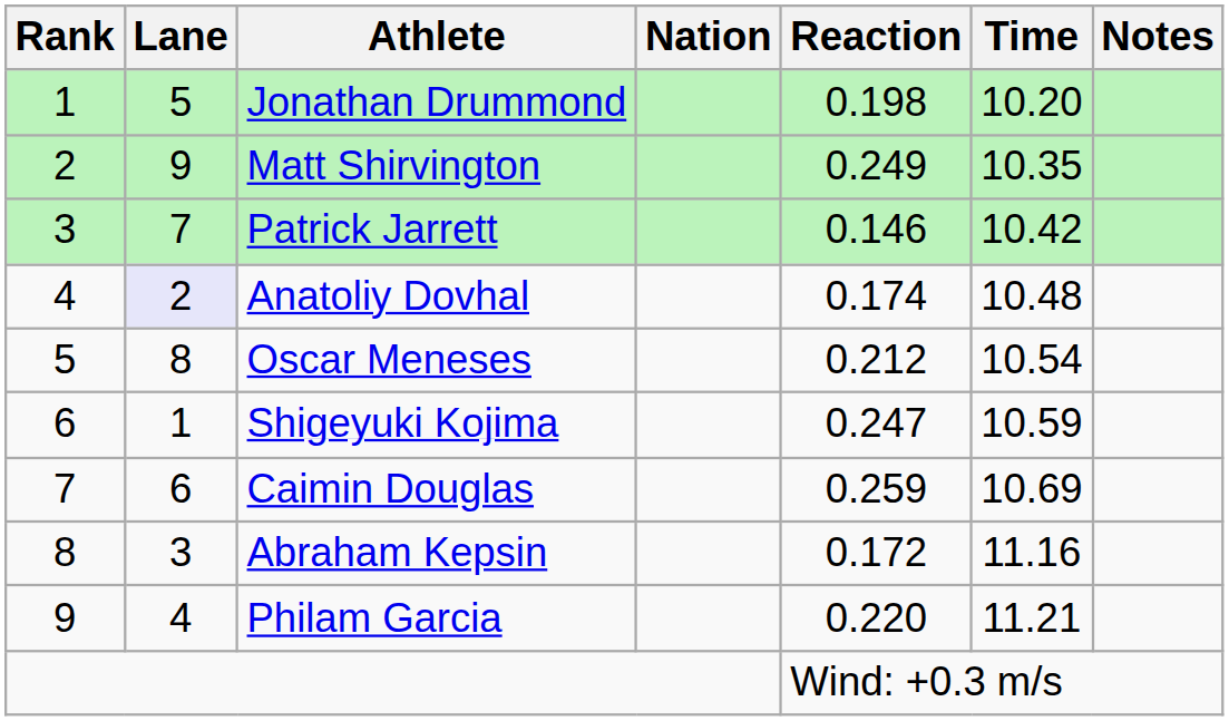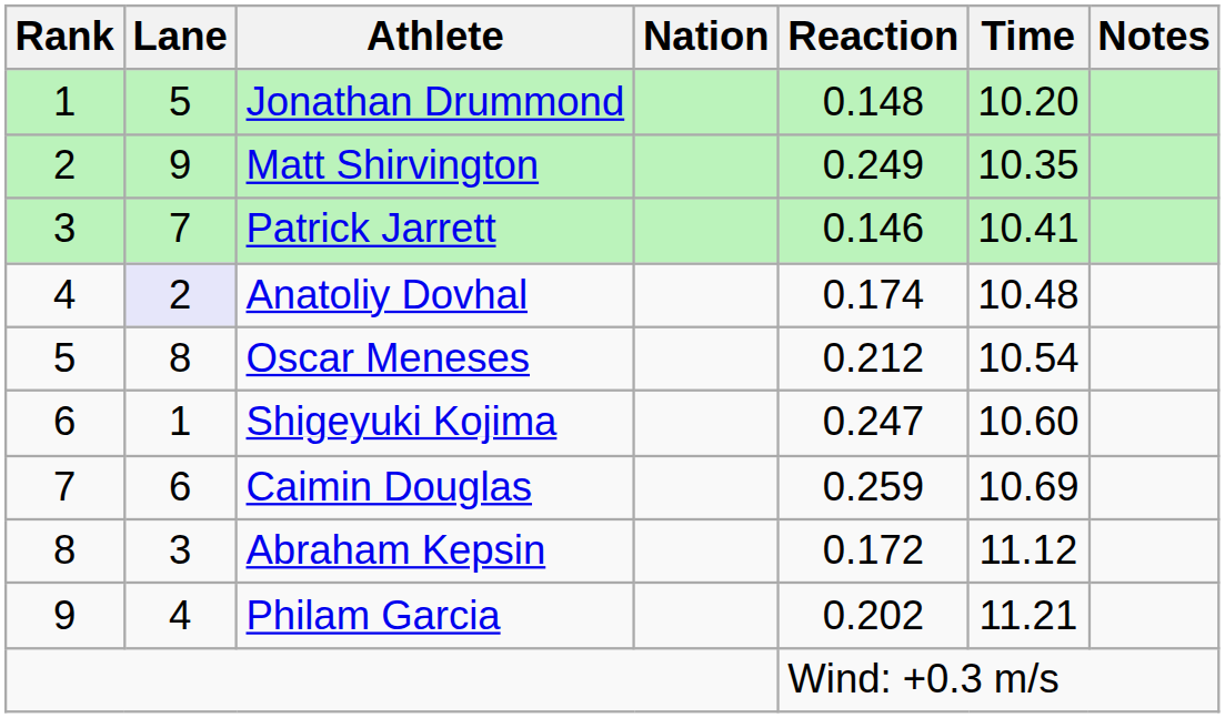Jonathan Drummond | Reaction: 0.198 -> 0.148
Patrick Jarrett | Time: 10.42 -> 10.41
Shigeyuki Kojima | Time: 10.59 -> 10.60
Abraham Kepsin | Time: 11.16 -> 11.12
Philam Garcia | Reaction: 0.220 -> 0.202
